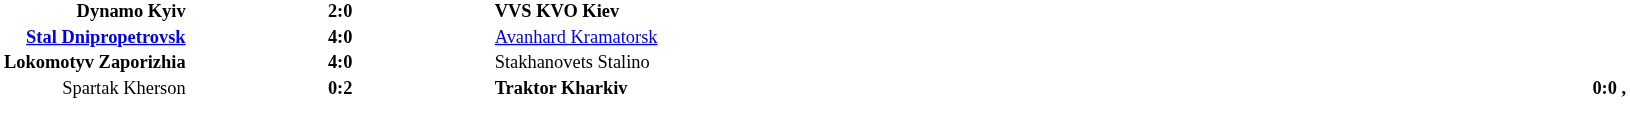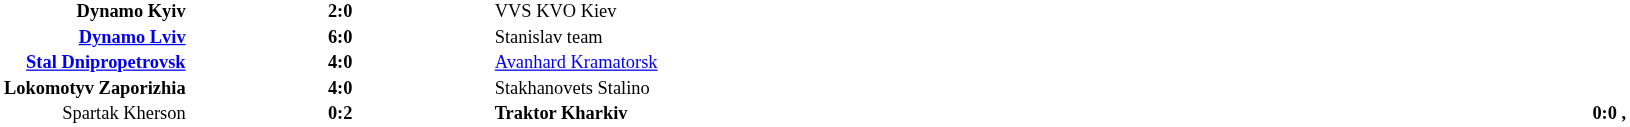Dynamo Kyiv | column 3: bold -> normal
+ row: Dynamo Lviv | 6:0 | Stanislav team
